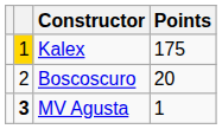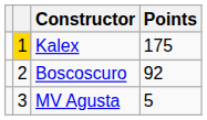Boscoscuro | Points: 20 -> 92
MV Agusta | column 2: bold -> normal
MV Agusta | Points: 1 -> 5
